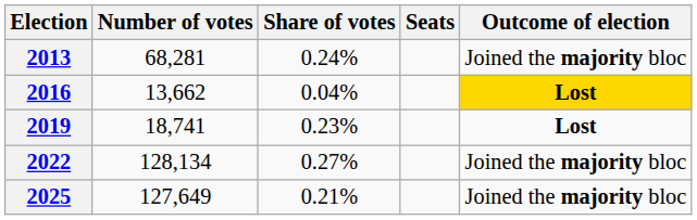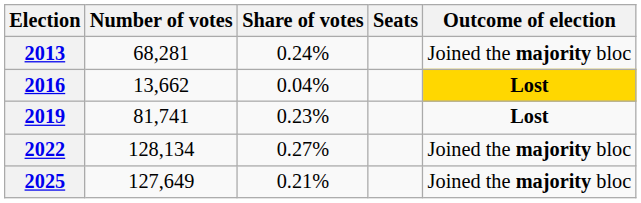2019 | Number of votes: 18,741 -> 81,741
